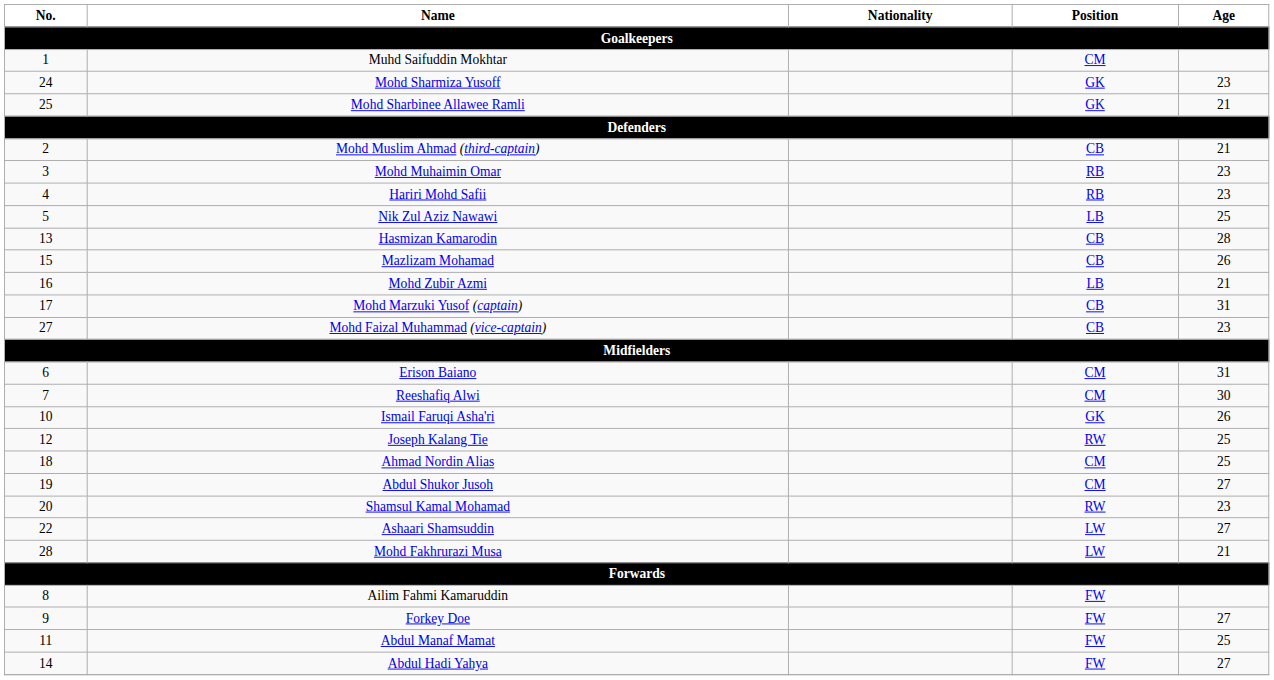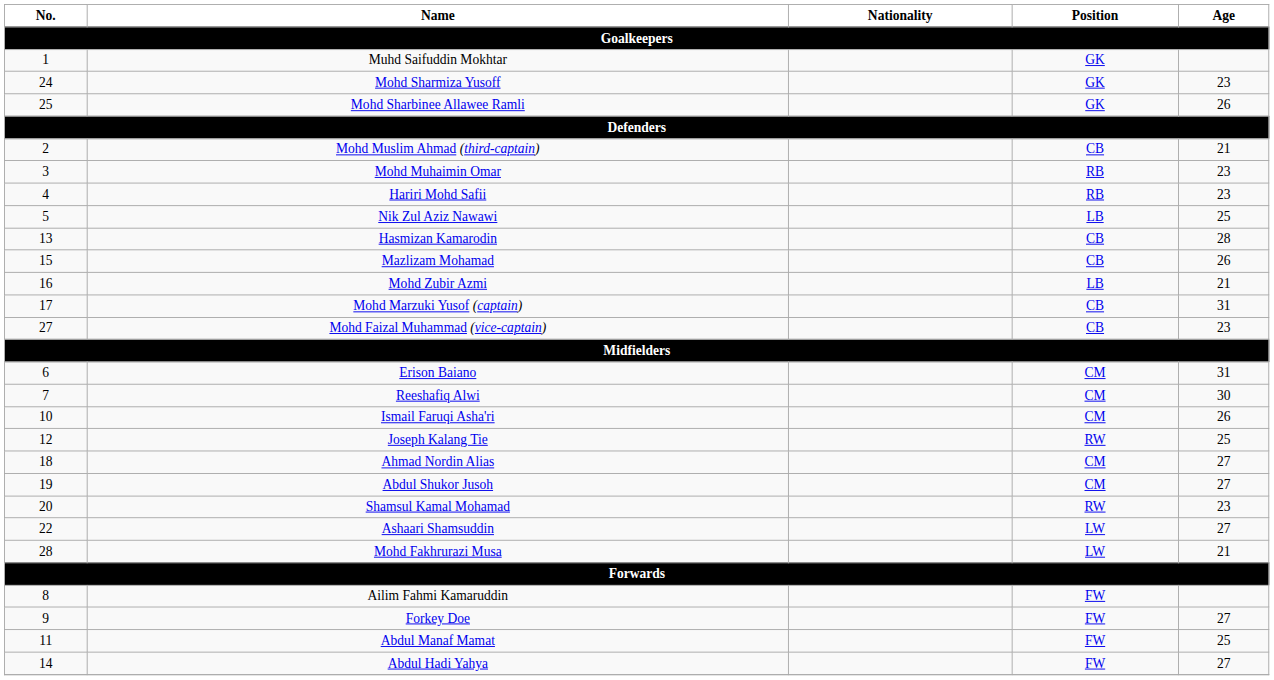Muhd Saifuddin Mokhtar | Position: CM -> GK
Mohd Sharbinee Allawee Ramli | Age: 21 -> 26
Ismail Faruqi Asha'ri | Position: GK -> CM
Ahmad Nordin Alias | Age: 25 -> 27
